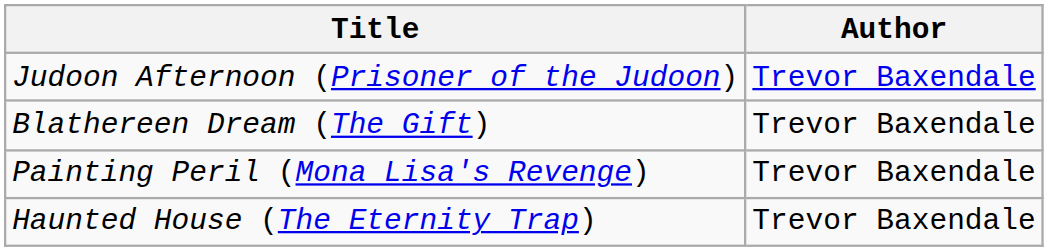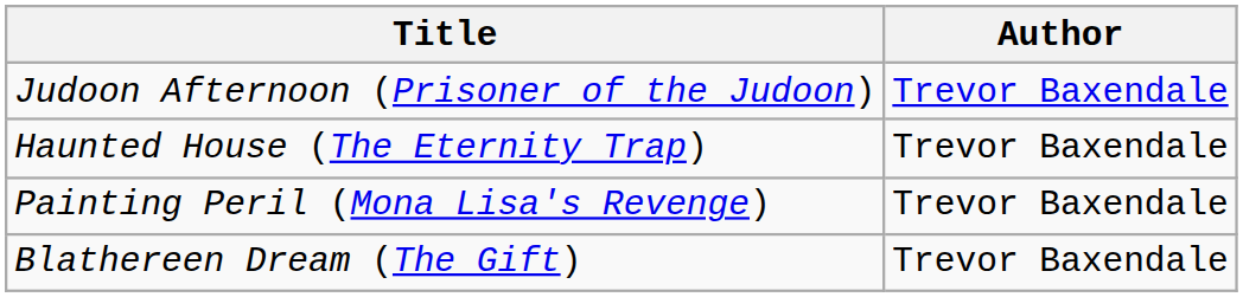rows swapped: Haunted House (The Eternity Trap) <-> Blathereen Dream (The Gift)
